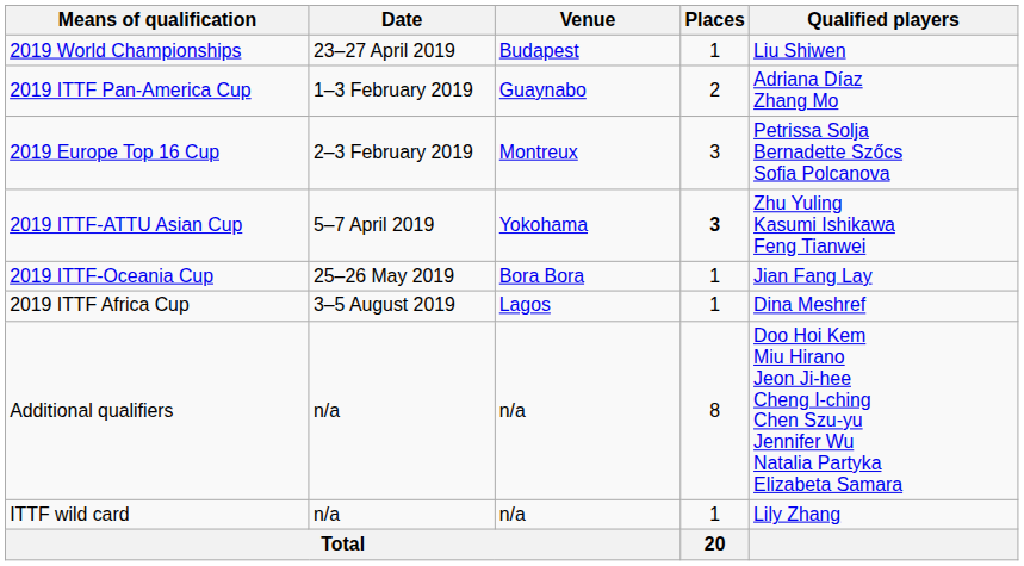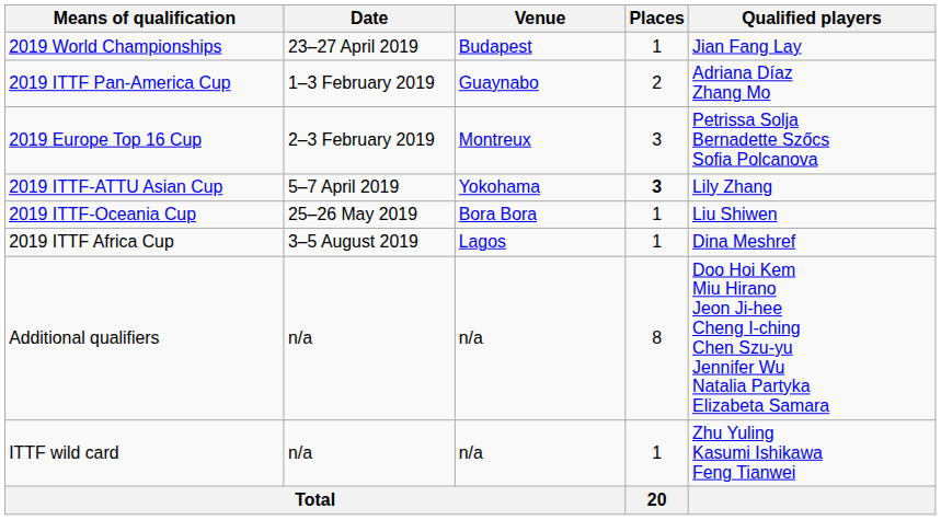2019 World Championships | Qualified players: Liu Shiwen -> Jian Fang Lay
2019 ITTF-ATTU Asian Cup | Qualified players: Zhu Yuling Kasumi Ishikawa Feng Tianwei -> Lily Zhang
2019 ITTF-Oceania Cup | Qualified players: Jian Fang Lay -> Liu Shiwen
ITTF wild card | Qualified players: Lily Zhang -> Zhu Yuling Kasumi Ishikawa Feng Tianwei
